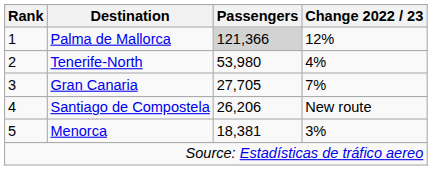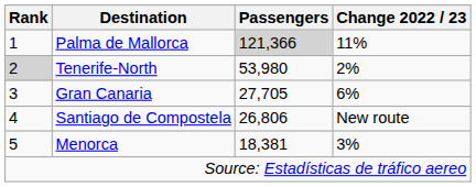Palma de Mallorca | Change 2022 / 23: 12% -> 11%
Tenerife-North | Rank: no background -> lightgrey background
Tenerife-North | Change 2022 / 23: 4% -> 2%
Gran Canaria | Change 2022 / 23: 7% -> 6%
Santiago de Compostela | Passengers: 26,206 -> 26,806
